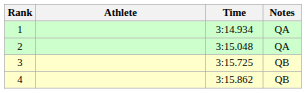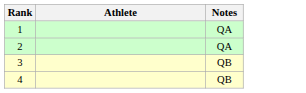- column: Time | 3:14.934 | 3:15.048 | 3:15.725 | 3:15.862
